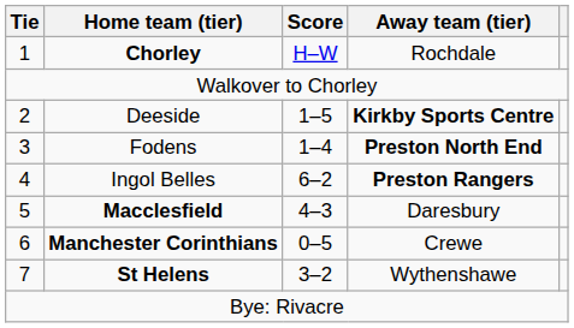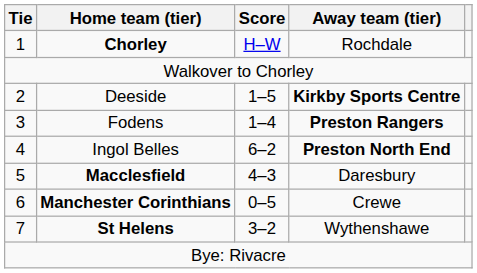Fodens | Away team (tier): Preston North End -> Preston Rangers
Ingol Belles | Away team (tier): Preston Rangers -> Preston North End
